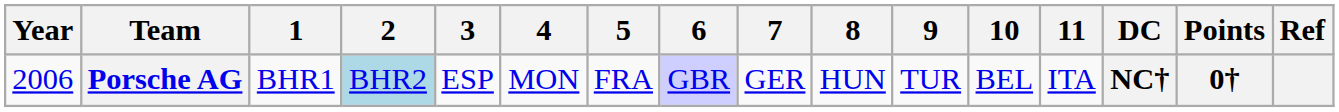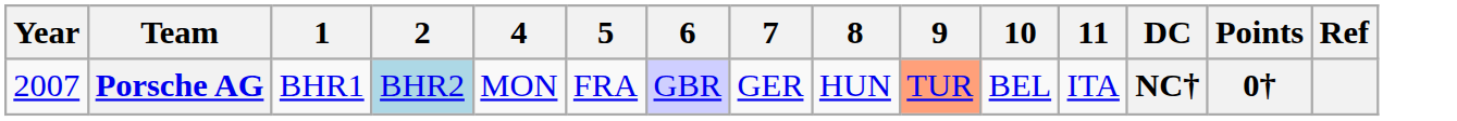- column: 3 | ESP
Porsche AG | Year: 2006 -> 2007
Porsche AG | 9: no background -> lightsalmon background
